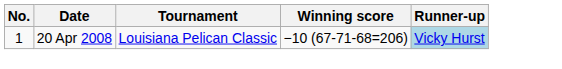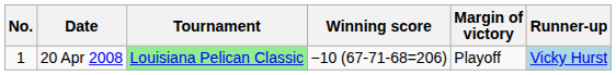+ column: Margin of victory | Playoff
20 Apr 2008 | Tournament: no background -> lightgreen background
